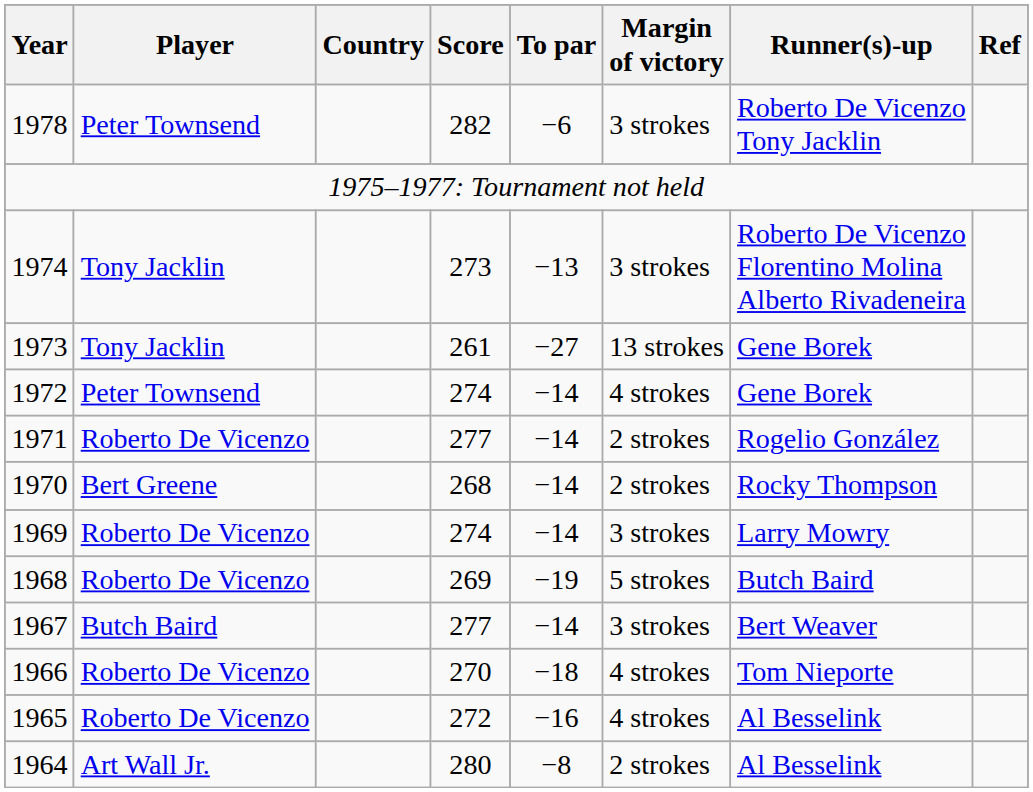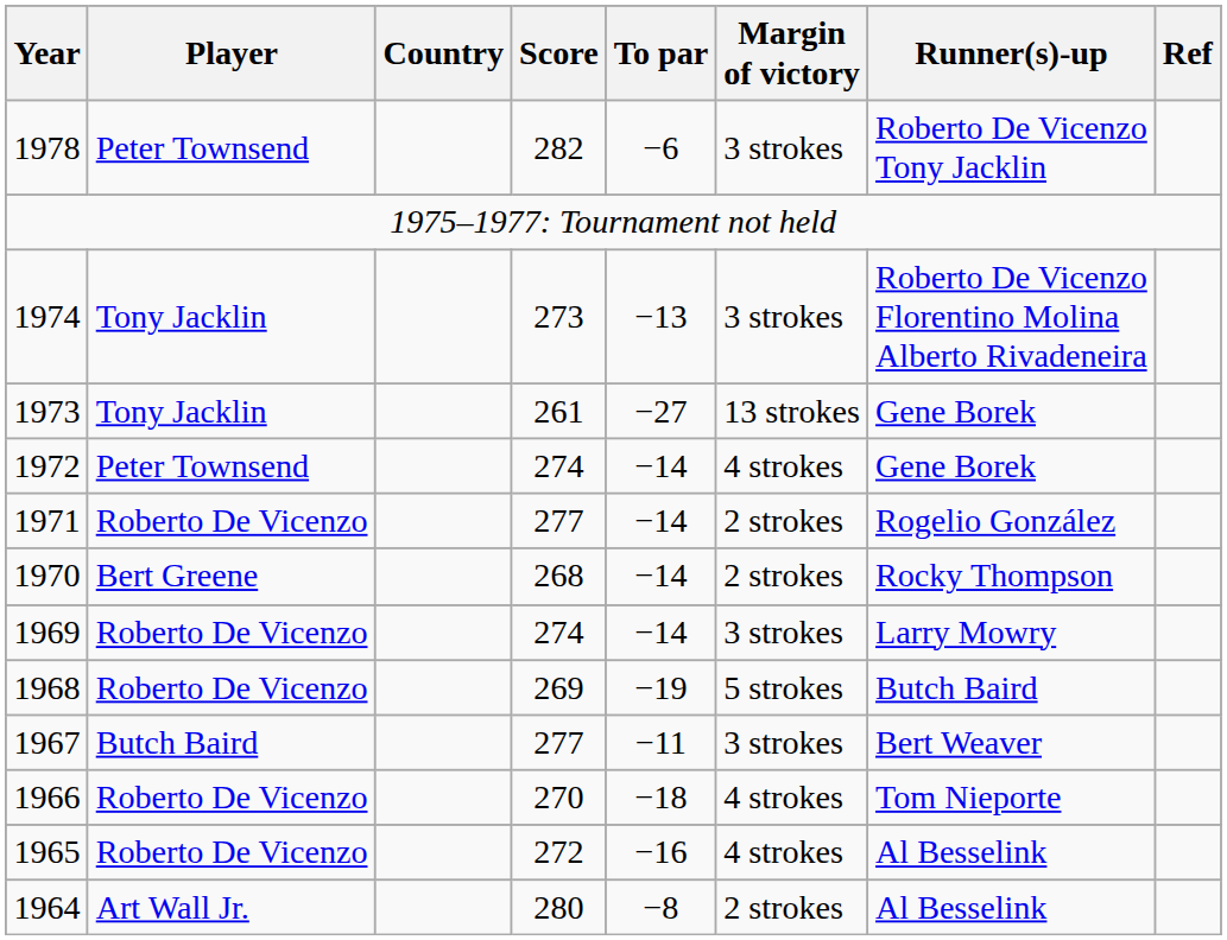1967 | To par: −14 -> −11
